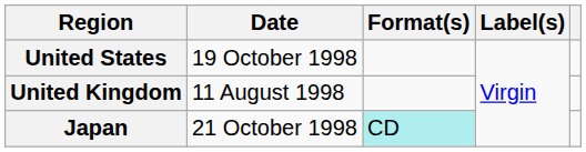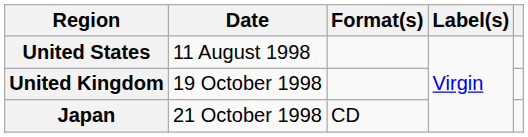United States | Date: 19 October 1998 -> 11 August 1998
United Kingdom | Date: 11 August 1998 -> 19 October 1998
Japan | Format(s): paleturquoise background -> no background
